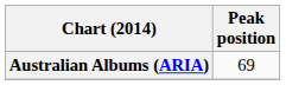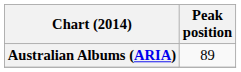Australian Albums (ARIA) | Peak position: 69 -> 89
